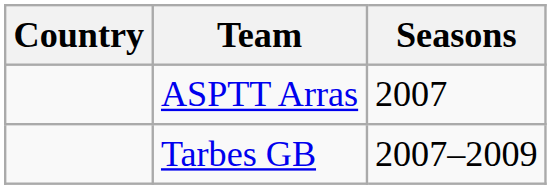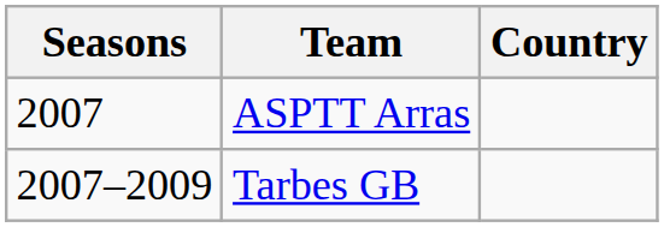columns swapped: Seasons <-> Country
